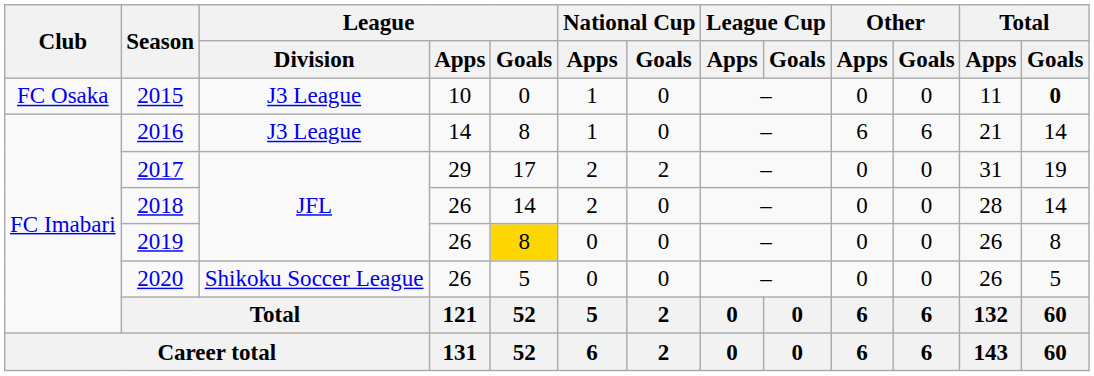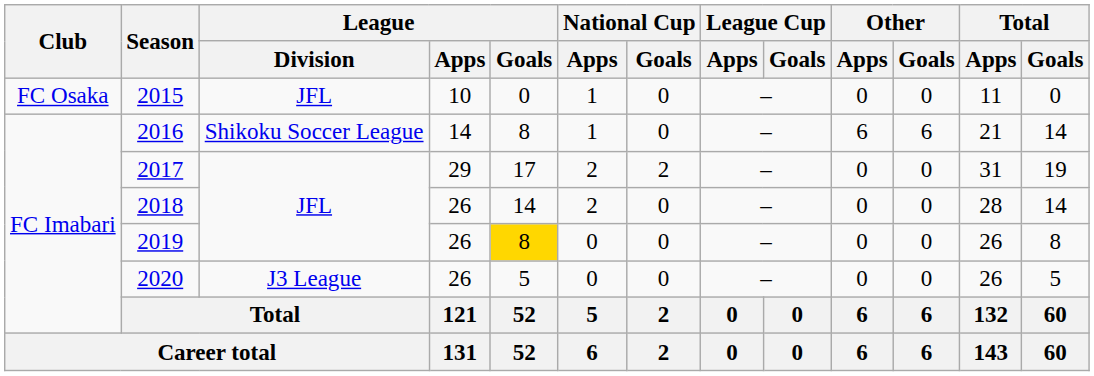2015 | League / Division: J3 League -> JFL
2015 | Total / Goals: bold -> normal
2016 | League / Division: J3 League -> Shikoku Soccer League
2020 | League / Division: Shikoku Soccer League -> J3 League
